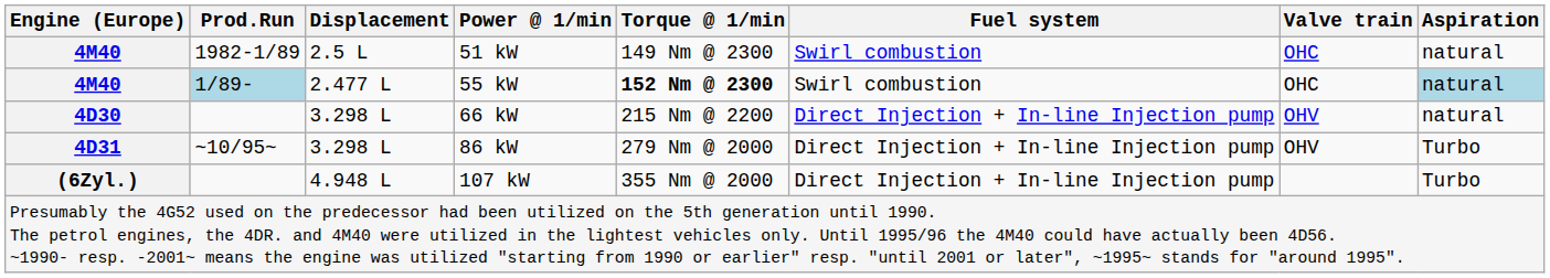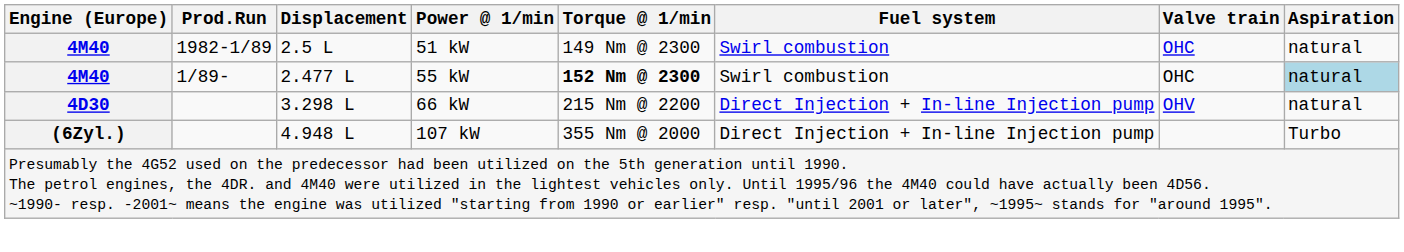55 kW | Prod.Run: lightblue background -> no background
- row: 4D31 | ~10/95~ | 3.298 L | 86 kW | 279 Nm @ 2000 | Direct Injection + In-line Injection pump | OHV | Turbo
